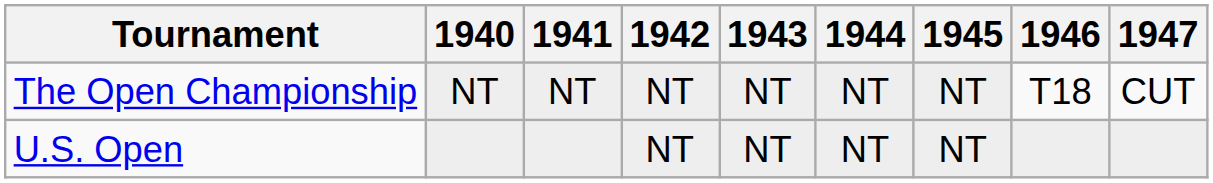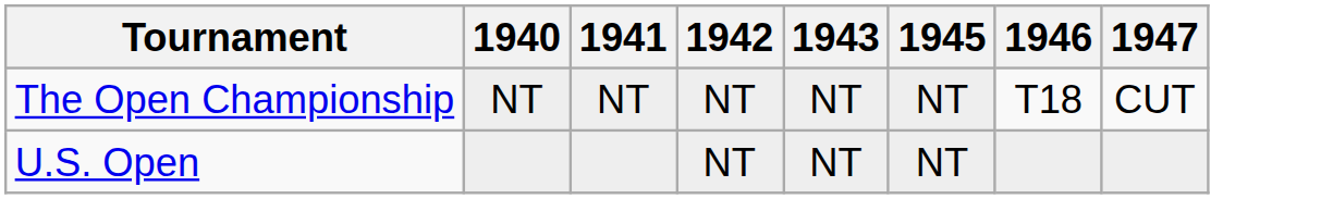- column: 1944 | NT | NT
